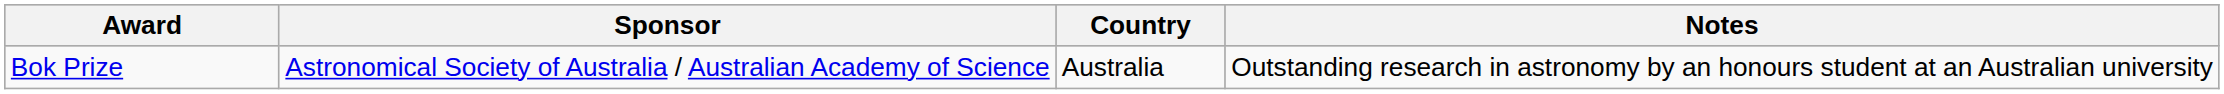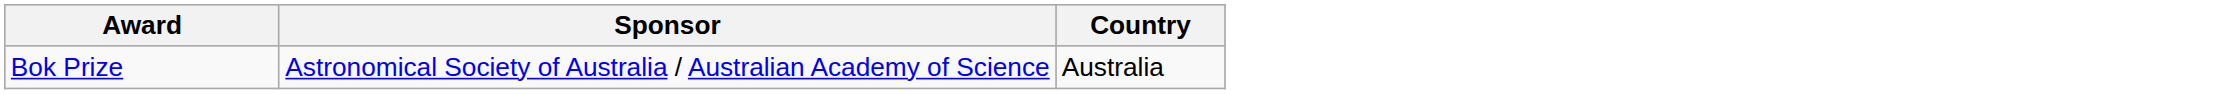- column: Notes | Outstanding research in astronomy by an honours student at an Australian university
